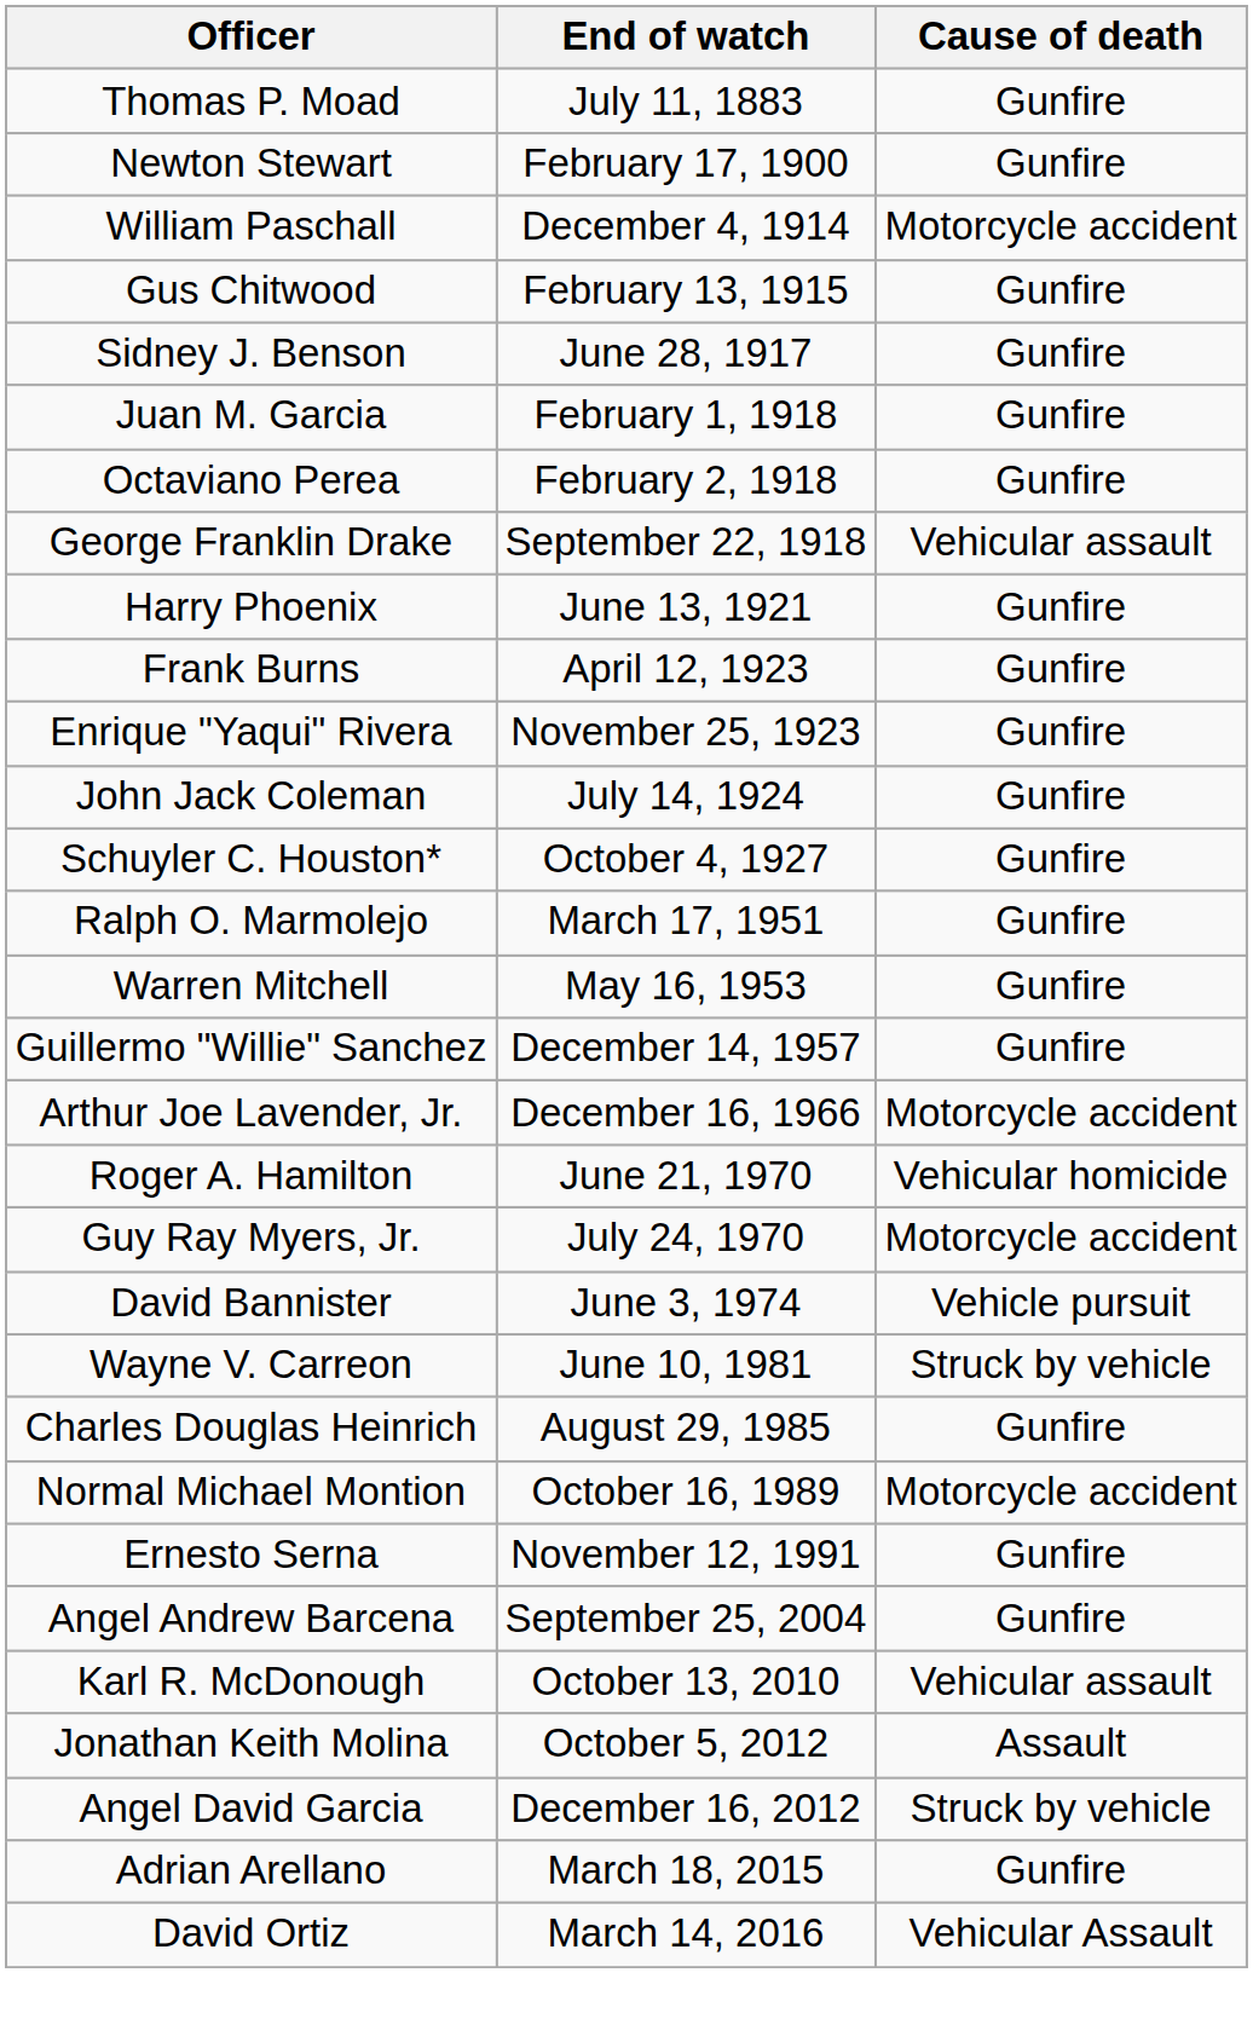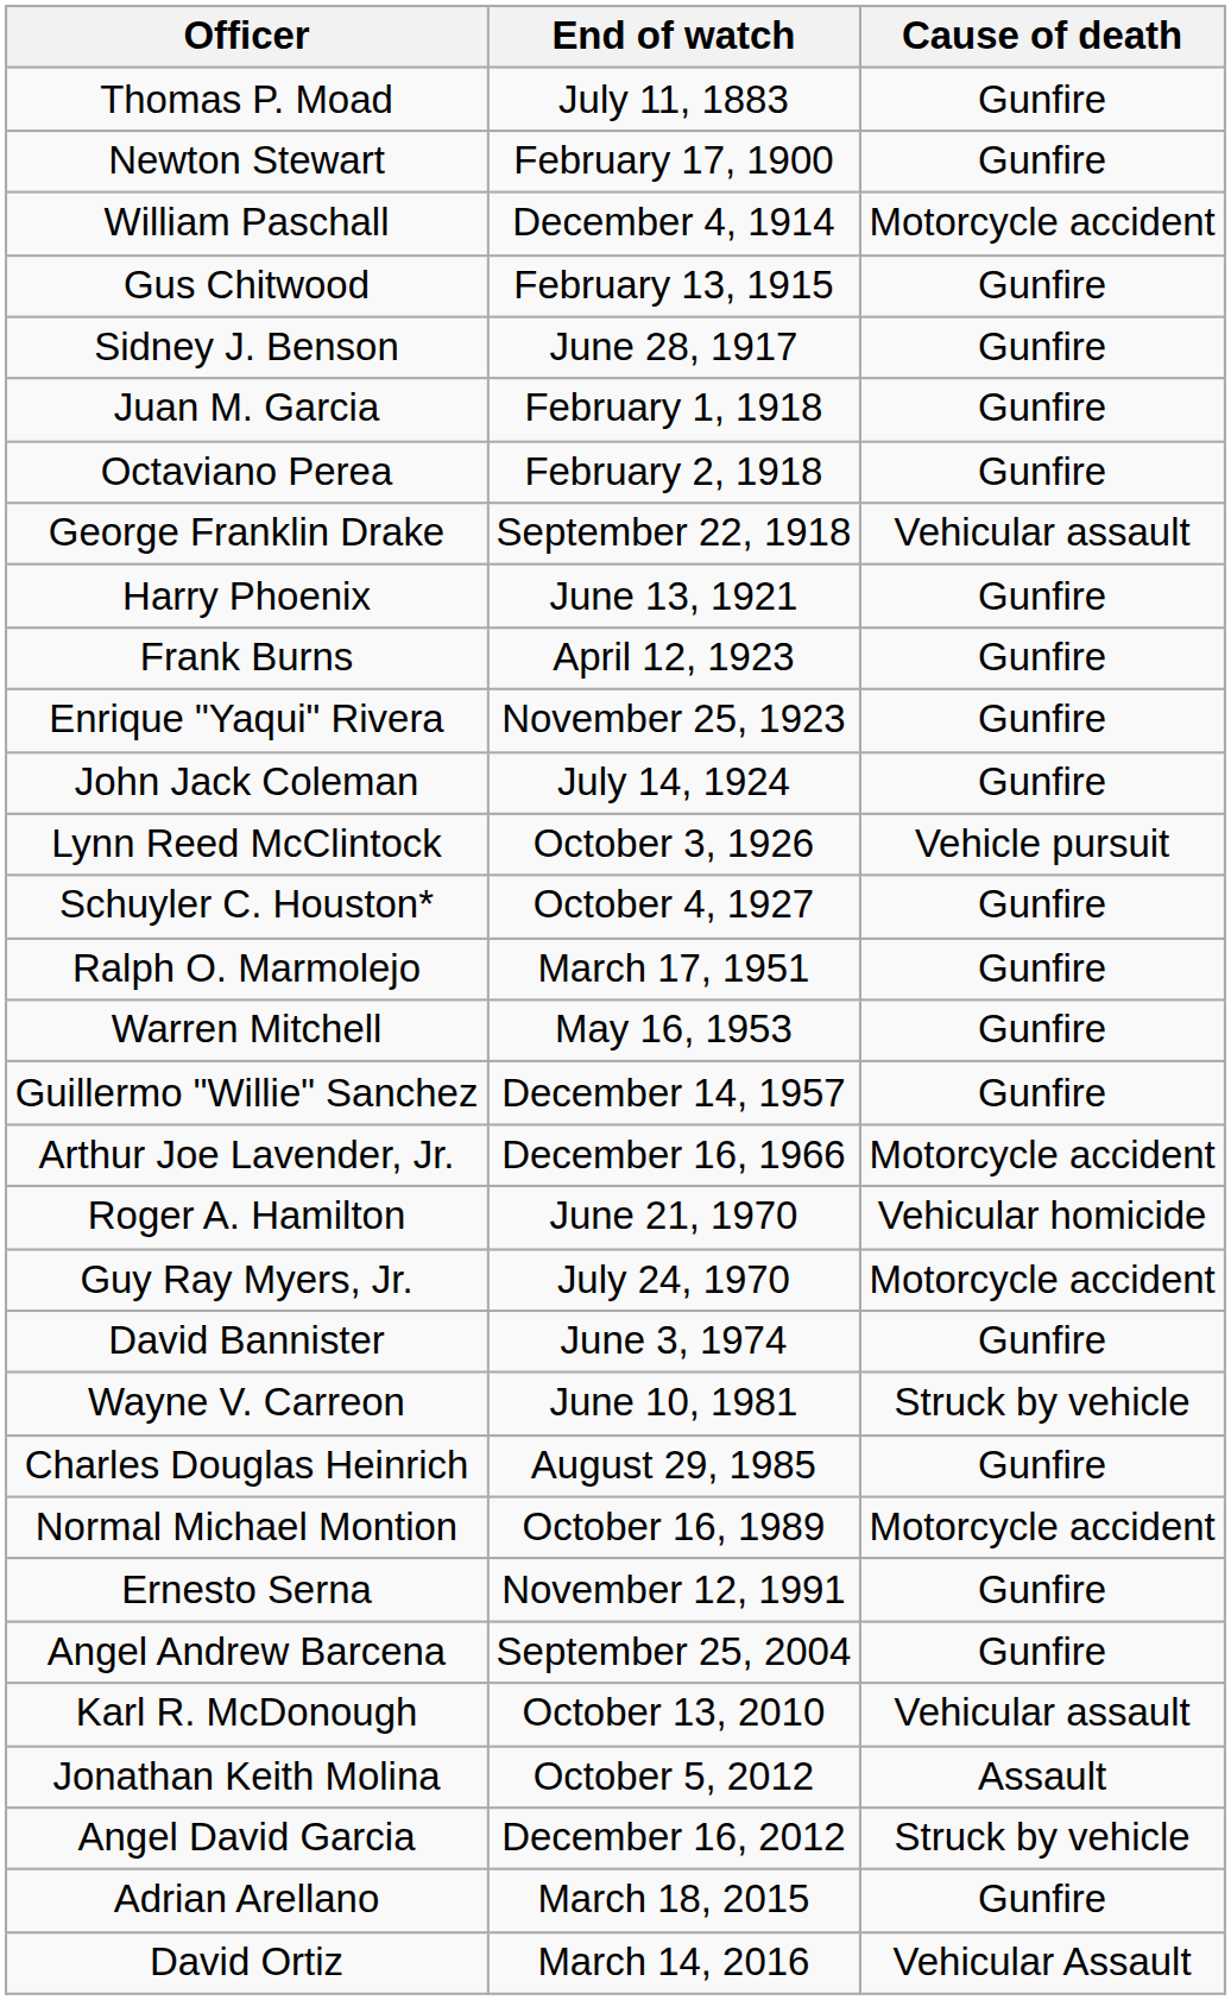+ row: Lynn Reed McClintock | October 3, 1926 | Vehicle pursuit
David Bannister | Cause of death: Vehicle pursuit -> Gunfire
